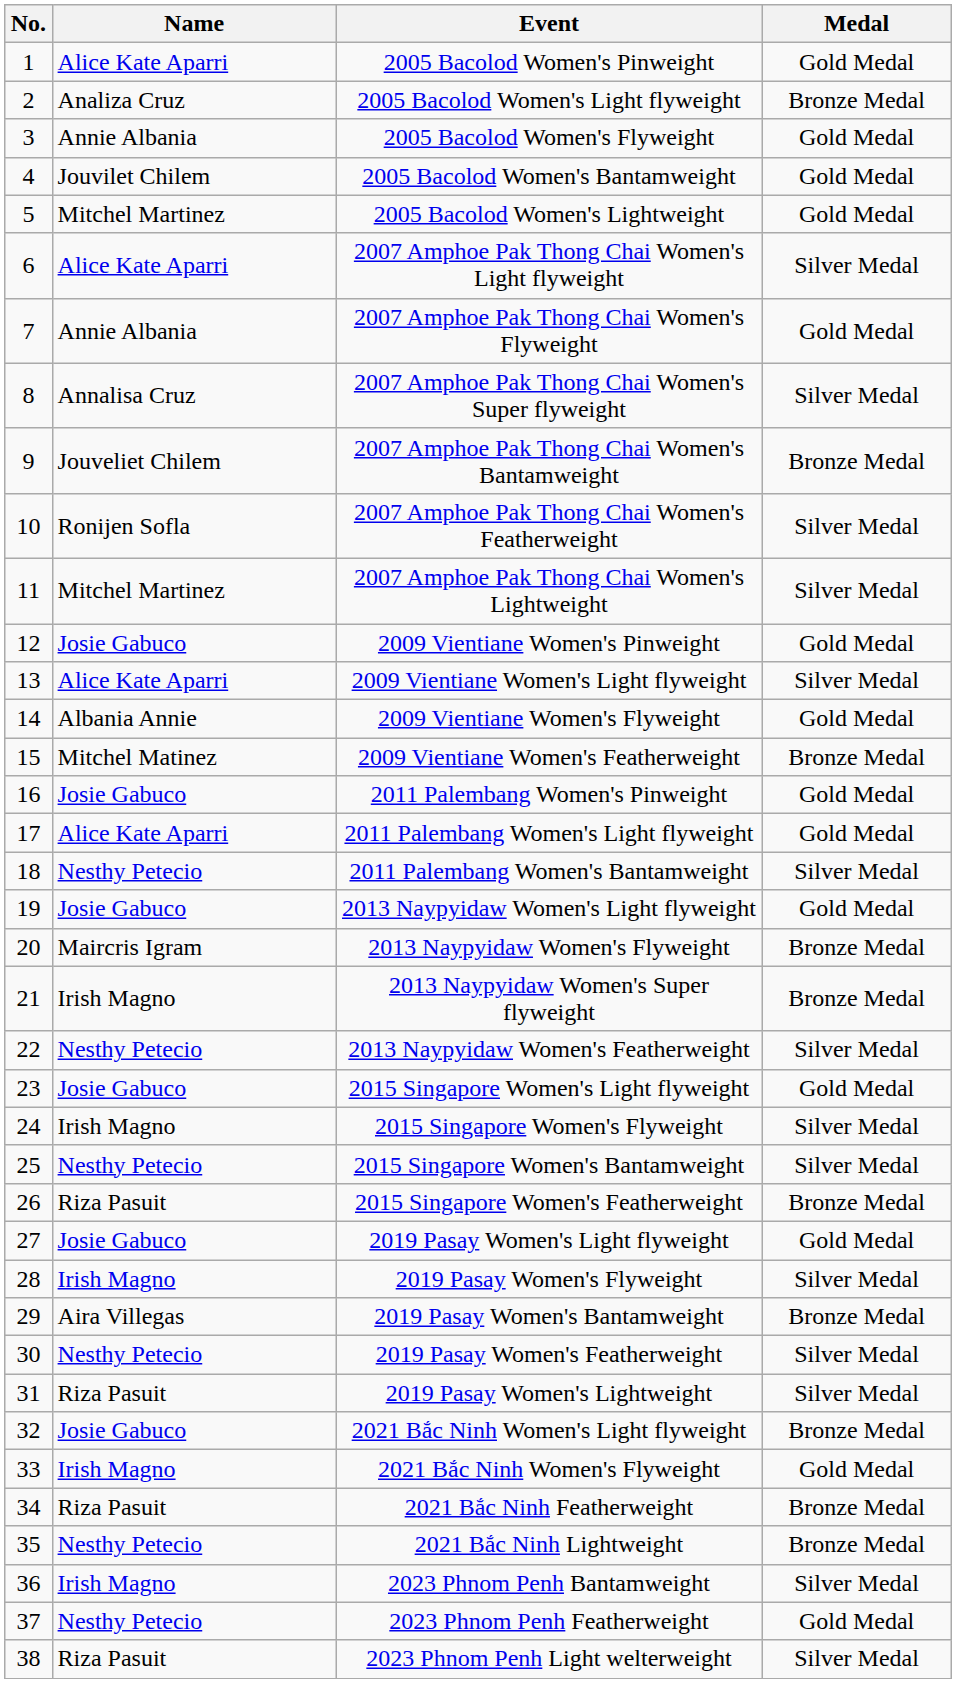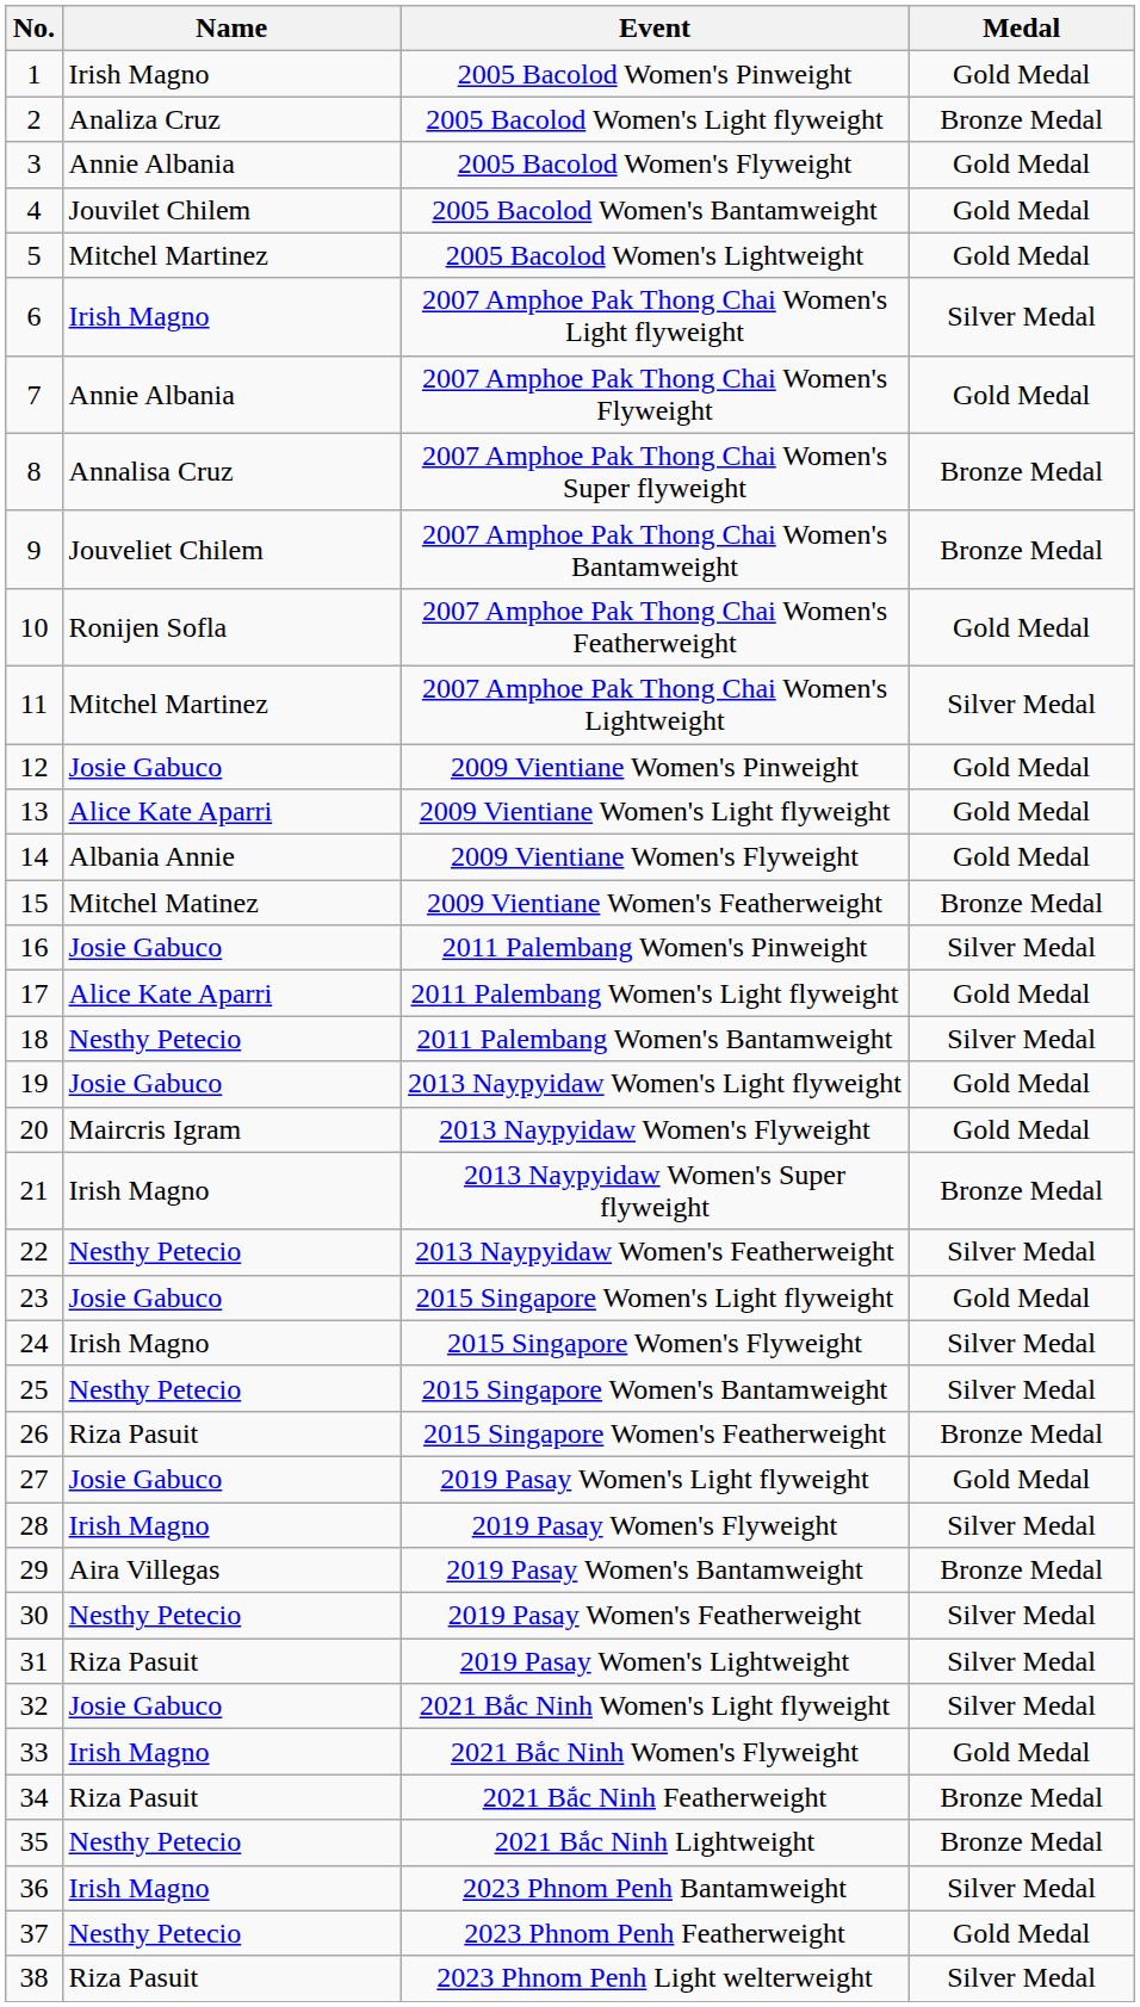2005 Bacolod Women's Pinweight | Name: Alice Kate Aparri -> Irish Magno
2007 Amphoe Pak Thong Chai Women's Light flyweight | Name: Alice Kate Aparri -> Irish Magno
2007 Amphoe Pak Thong Chai Women's Super flyweight | Medal: Silver Medal -> Bronze Medal
2007 Amphoe Pak Thong Chai Women's Featherweight | Medal: Silver Medal -> Gold Medal
2009 Vientiane Women's Light flyweight | Medal: Silver Medal -> Gold Medal
2011 Palembang Women's Pinweight | Medal: Gold Medal -> Silver Medal
2013 Naypyidaw Women's Flyweight | Medal: Bronze Medal -> Gold Medal
2021 Bắc Ninh Women's Light flyweight | Medal: Bronze Medal -> Silver Medal
